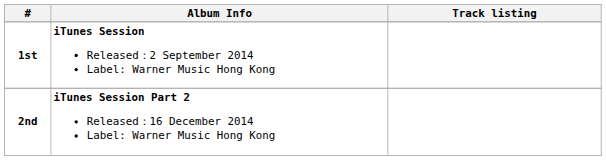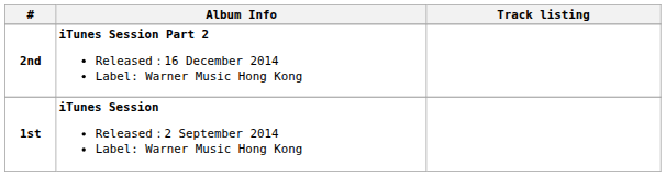rows swapped: 1st <-> 2nd
